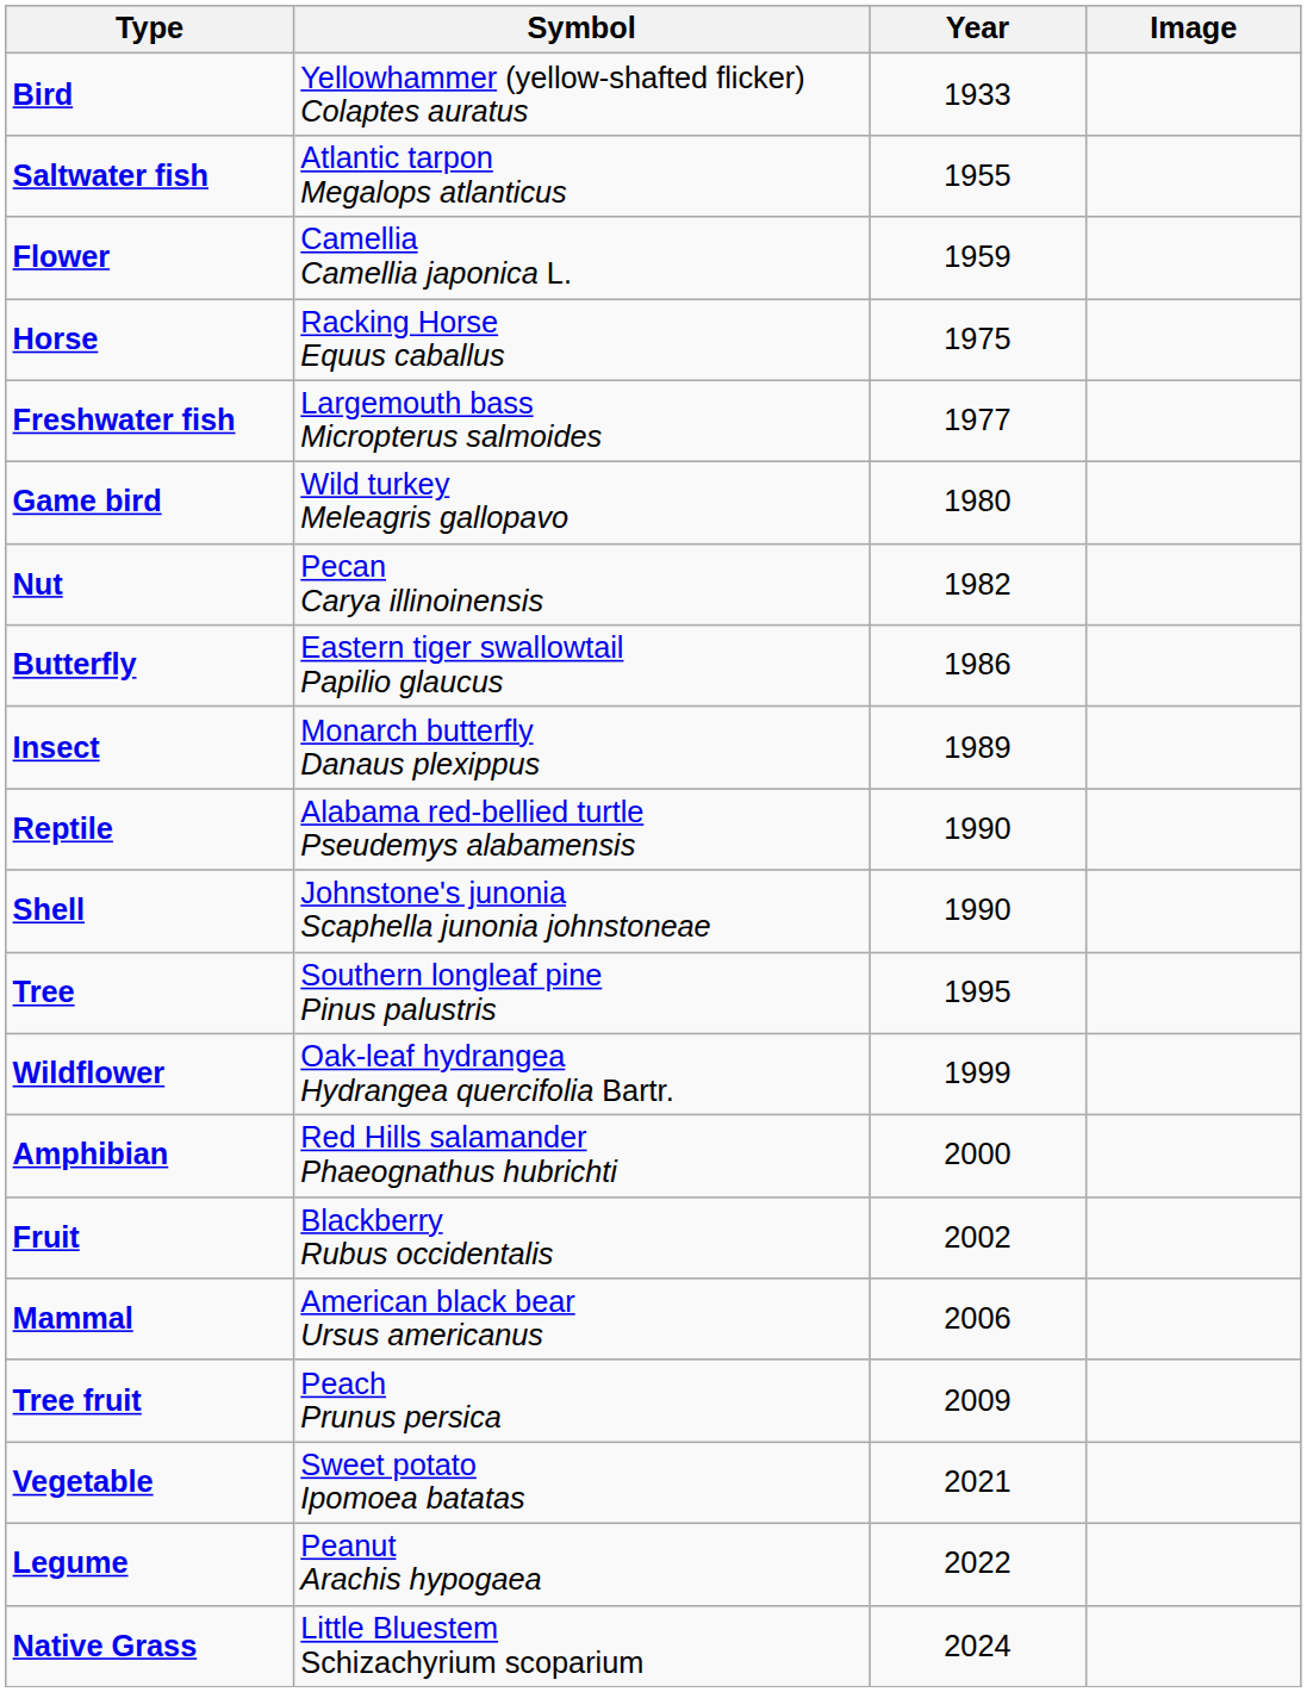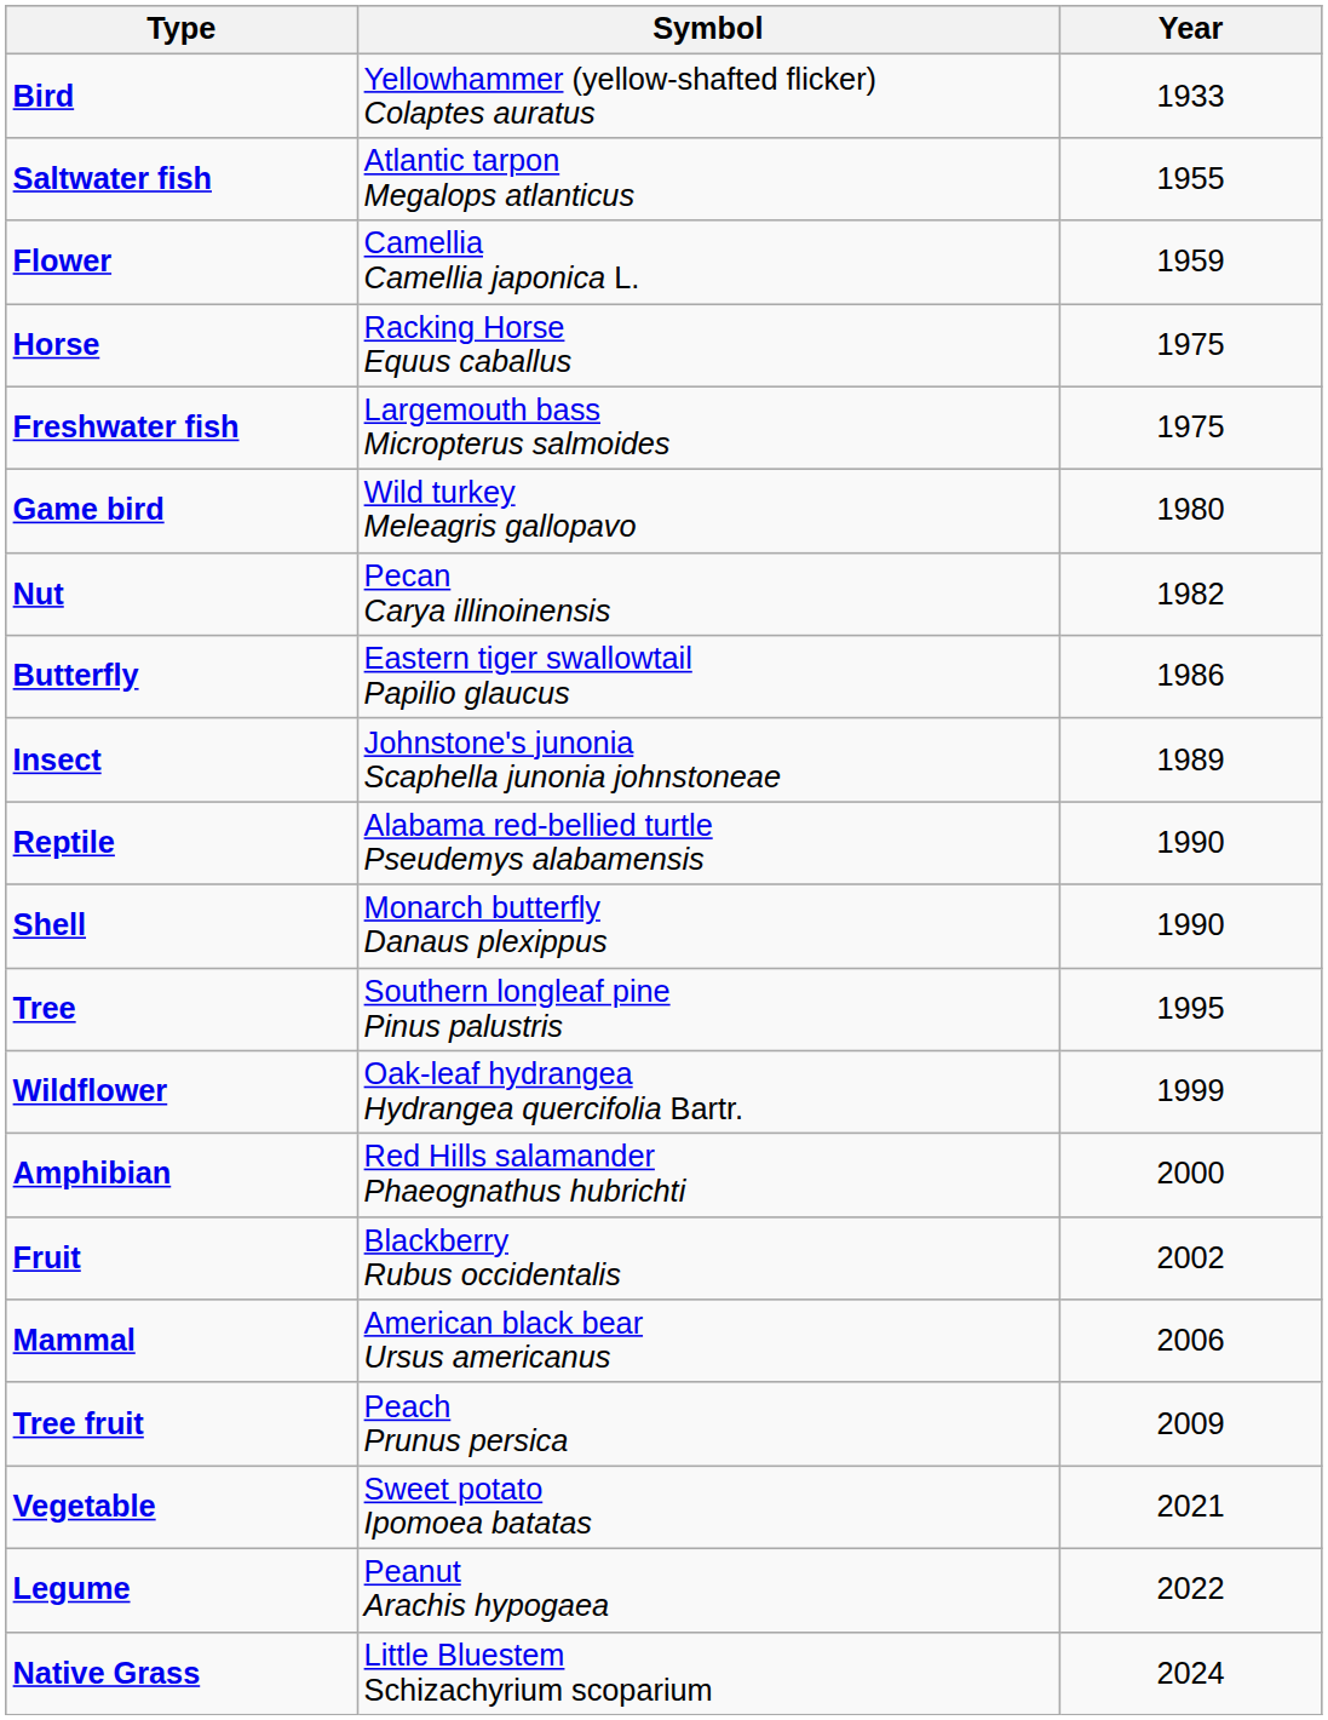- column: Image
Freshwater fish | Year: 1977 -> 1975
Insect | Symbol: Monarch butterfly Danaus plexippus -> Johnstone's junonia Scaphella junonia johnstoneae
Shell | Symbol: Johnstone's junonia Scaphella junonia johnstoneae -> Monarch butterfly Danaus plexippus
